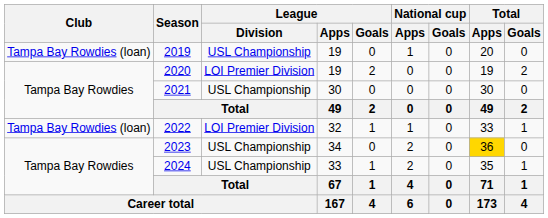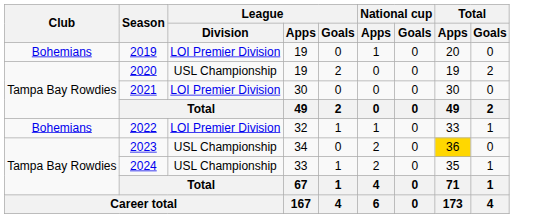2019 | Club: Tampa Bay Rowdies (loan) -> Bohemians
2019 | League / Division: USL Championship -> LOI Premier Division
2020 | League / Division: LOI Premier Division -> USL Championship
2021 | League / Division: USL Championship -> LOI Premier Division
2022 | Club: Tampa Bay Rowdies (loan) -> Bohemians
